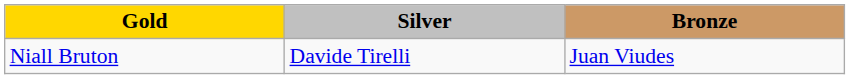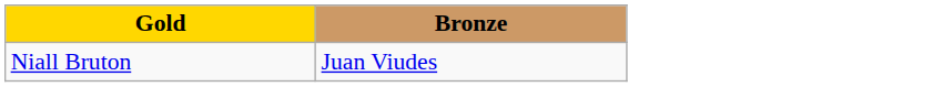- column: Silver | Davide Tirelli
